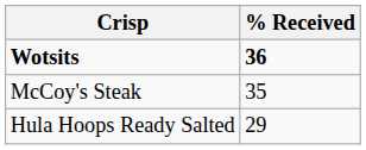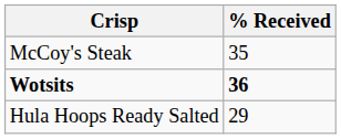rows swapped: Wotsits <-> McCoy's Steak
